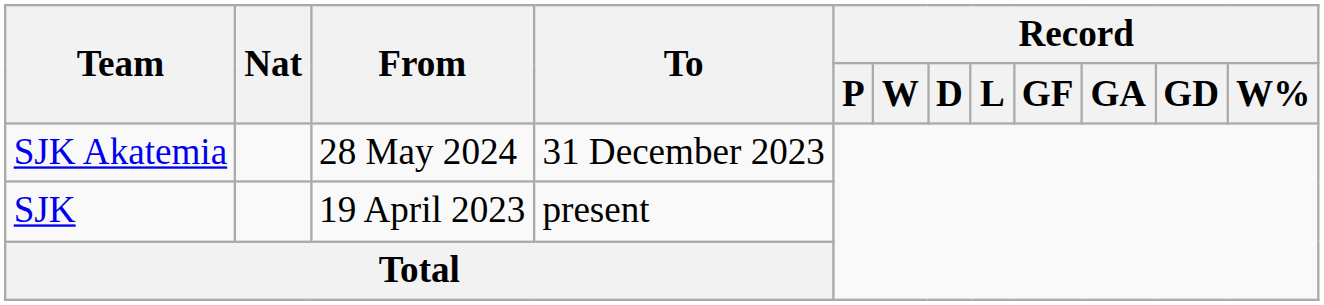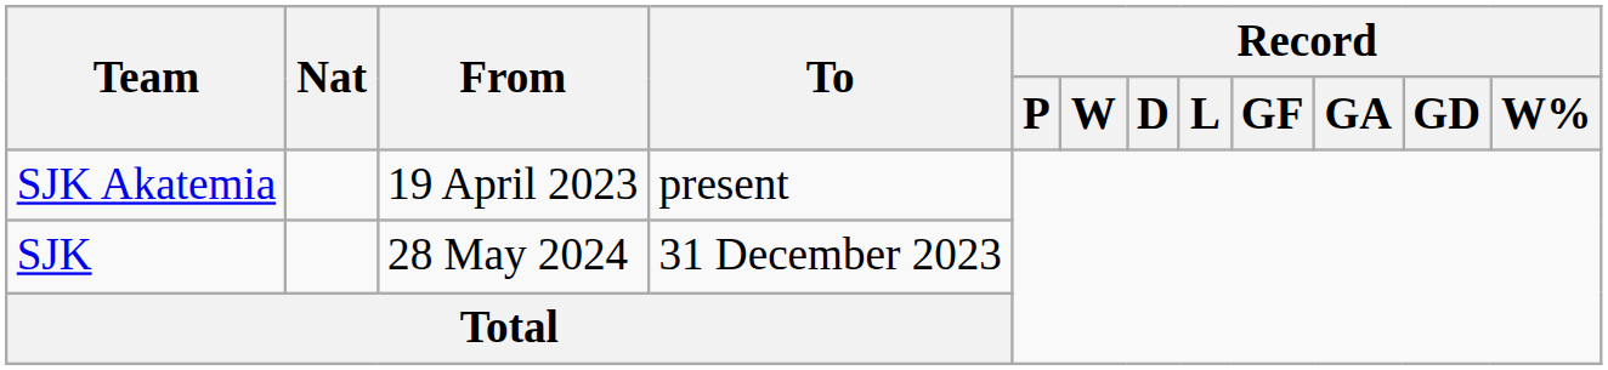SJK Akatemia | From: 28 May 2024 -> 19 April 2023
SJK Akatemia | To: 31 December 2023 -> present
SJK | From: 19 April 2023 -> 28 May 2024
SJK | To: present -> 31 December 2023
